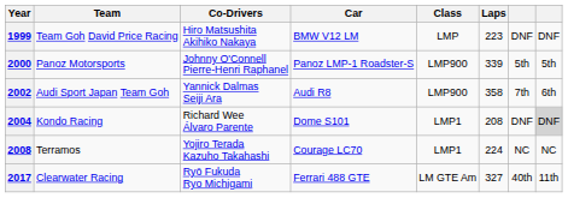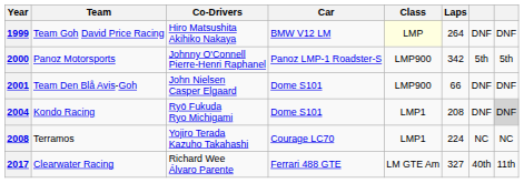1999 | Class: no background -> lightyellow background
1999 | Laps: 223 -> 264
2000 | Laps: 339 -> 342
+ row: 2001 | Team Den Blå Avis-Goh | John Nielsen Casper Elgaard | Dome S101 | LMP900 | 66 | DNF | DNF
- row: 2002 | Audi Sport Japan Team Goh | Yannick Dalmas Seiji Ara | Audi R8 | LMP900 | 358 | 7th | 6th
2004 | Co-Drivers: Richard Wee Álvaro Parente -> Ryō Fukuda Ryo Michigami
2017 | Co-Drivers: Ryō Fukuda Ryo Michigami -> Richard Wee Álvaro Parente
